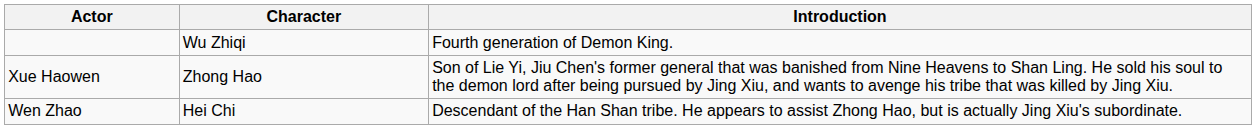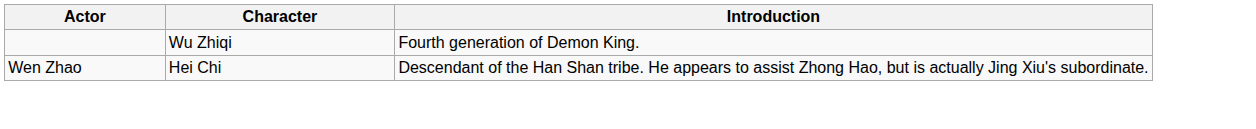- row: Xue Haowen | Zhong Hao | Son of Lie Yi, Jiu Chen's former general that was banished from Nine Heavens to Shan Ling. He sold his soul to the demon lord after being pursued by Jing Xiu, and wants to avenge his tribe that was killed by Jing Xiu.
